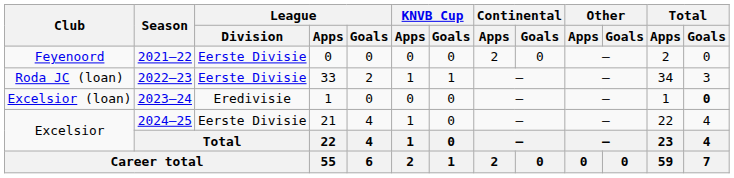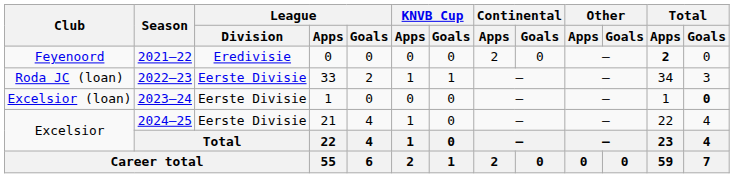Feyenoord | League / Division: Eerste Divisie -> Eredivisie
Feyenoord | Total / Apps: normal -> bold
Excelsior (loan) | League / Division: Eredivisie -> Eerste Divisie
